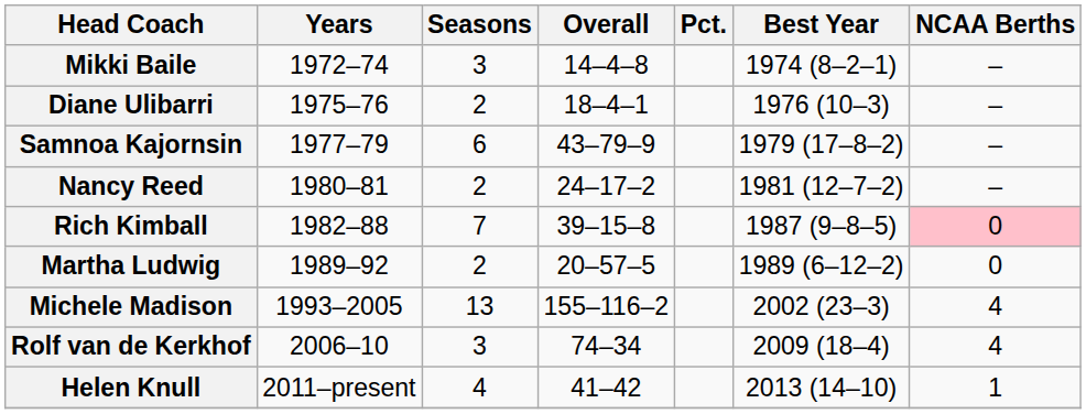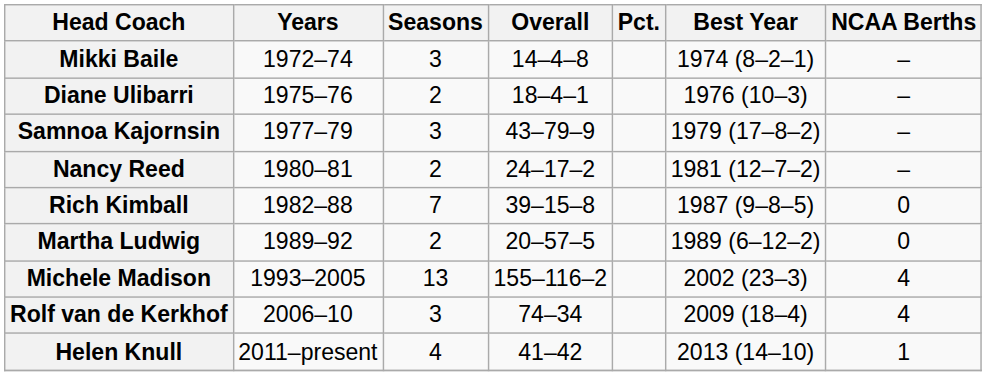Samnoa Kajornsin | Seasons: 6 -> 3
Rich Kimball | NCAA Berths: pink background -> no background
